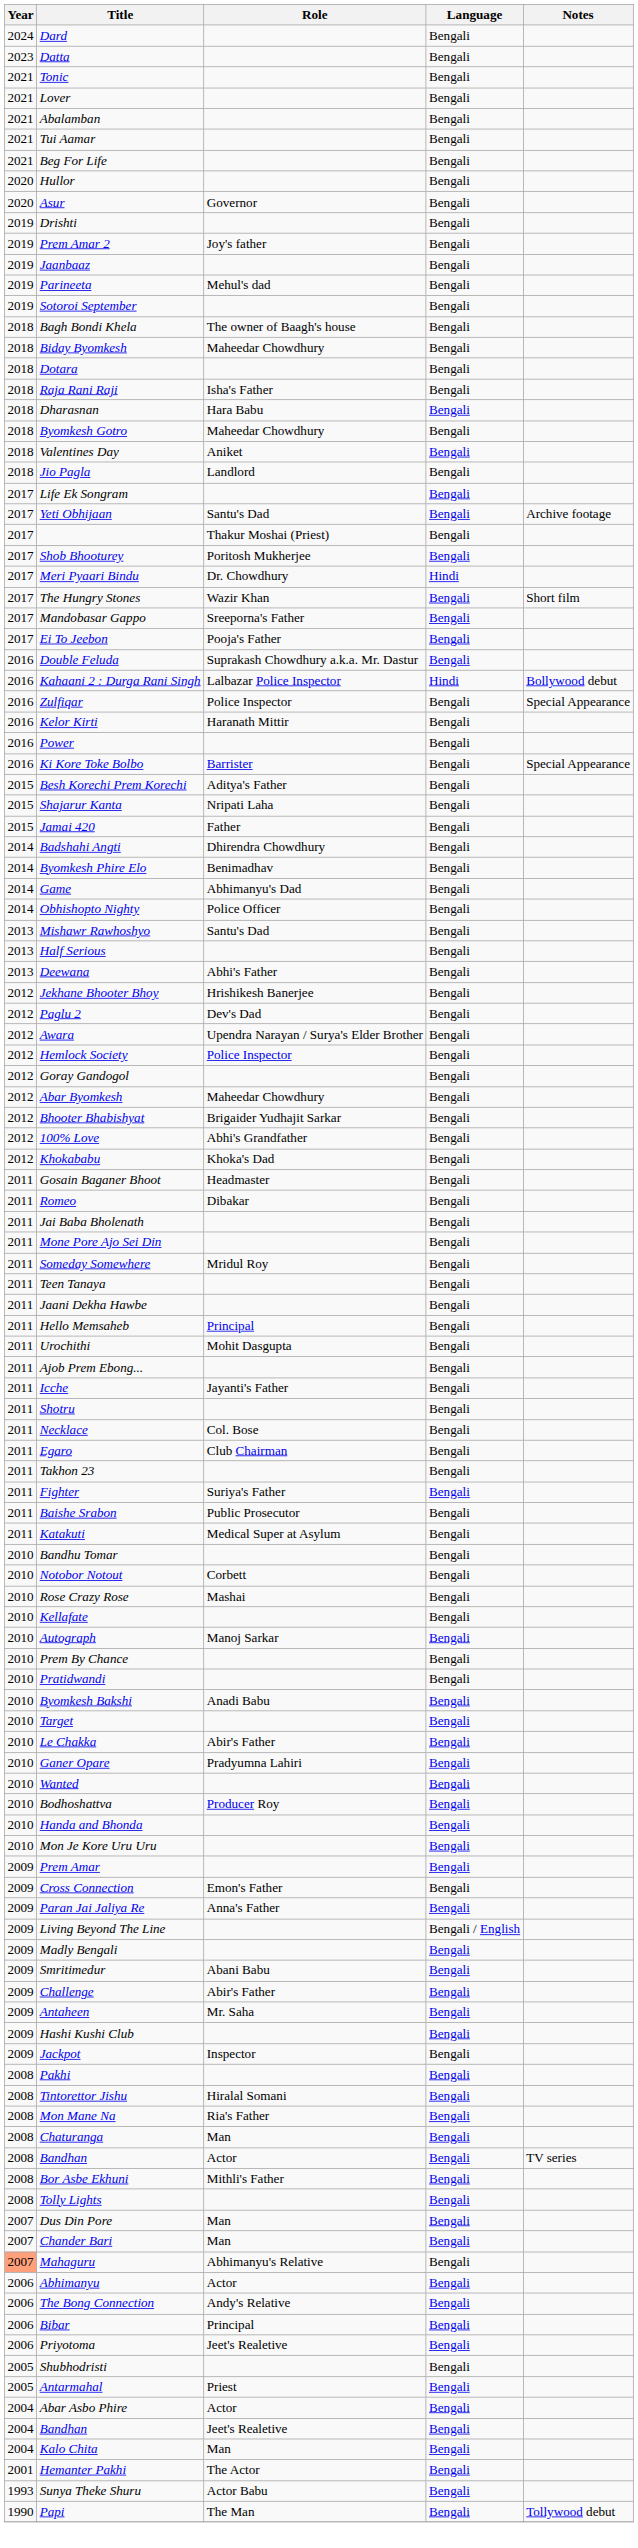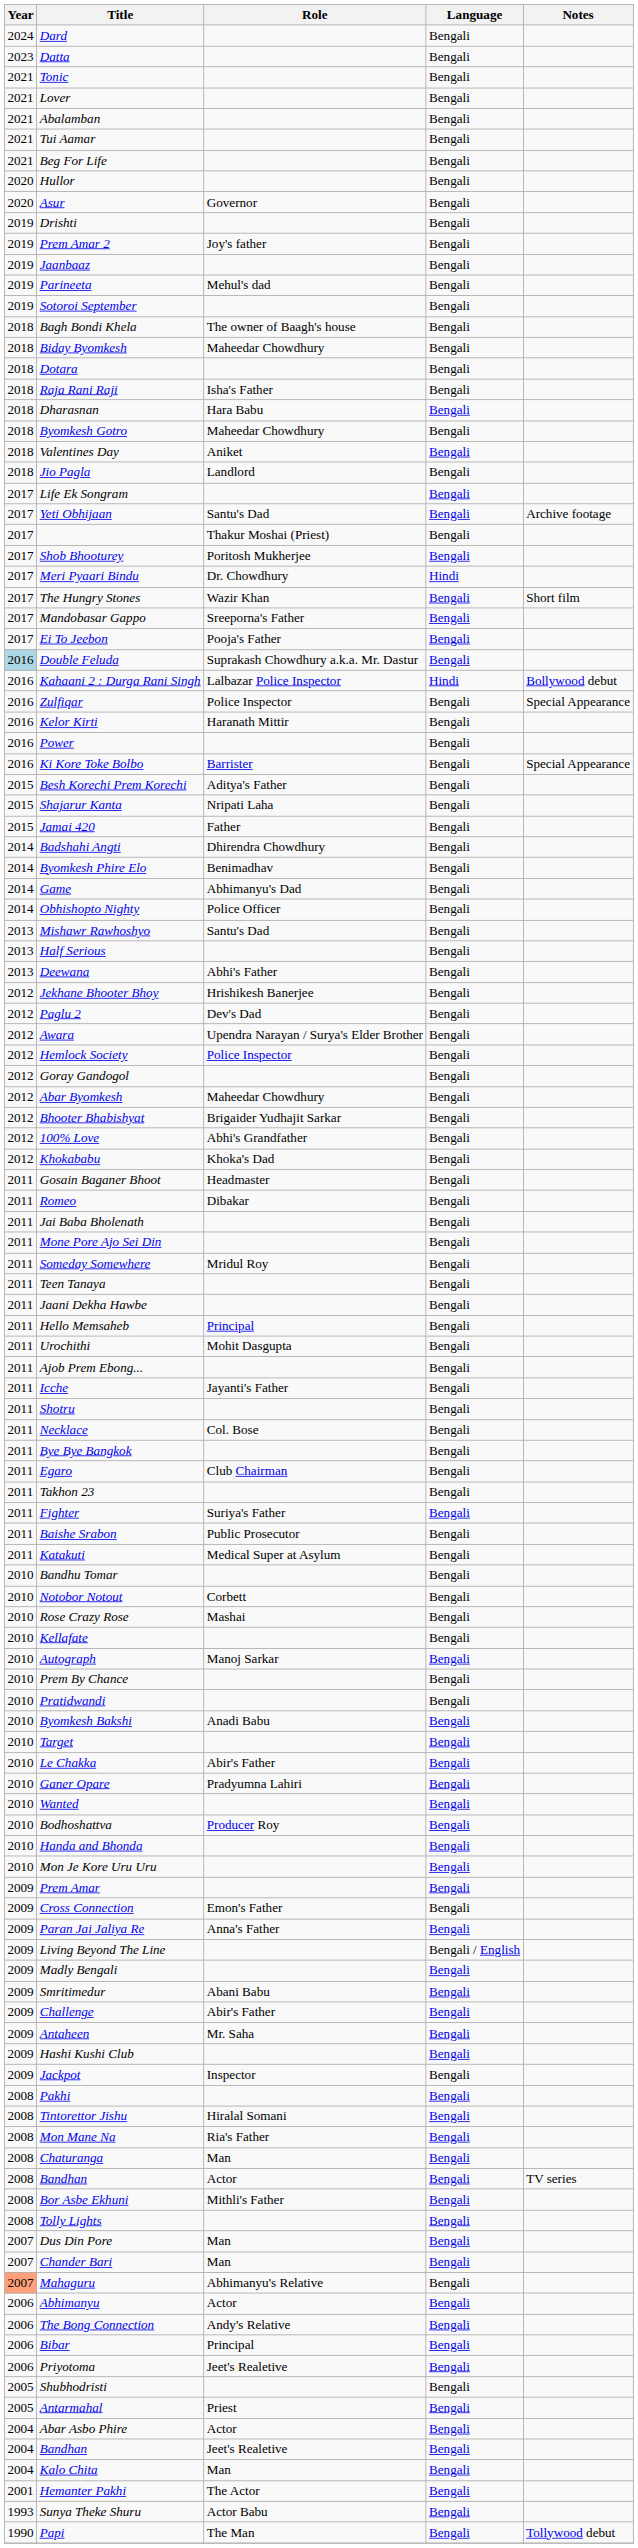Double Feluda | Year: no background -> lightblue background
+ row: 2011 | Bye Bye Bangkok | Bengali
